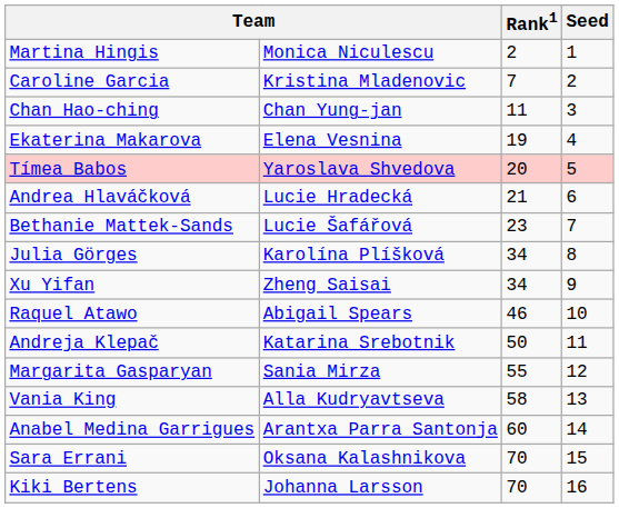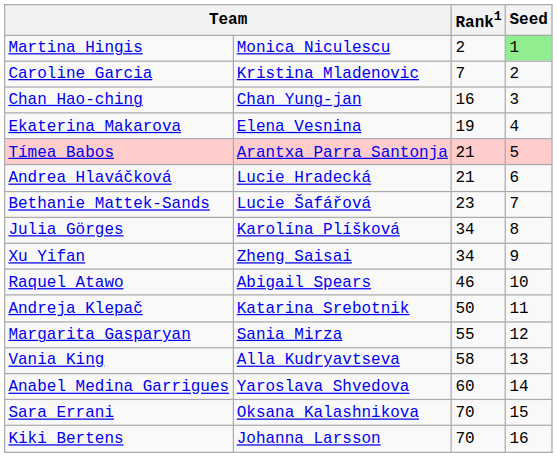Martina Hingis | Seed: no background -> lightgreen background
Chan Hao-ching | Rank1: 11 -> 16
Tímea Babos | column 2: Yaroslava Shvedova -> Arantxa Parra Santonja
Tímea Babos | Rank1: 20 -> 21
Anabel Medina Garrigues | column 2: Arantxa Parra Santonja -> Yaroslava Shvedova
